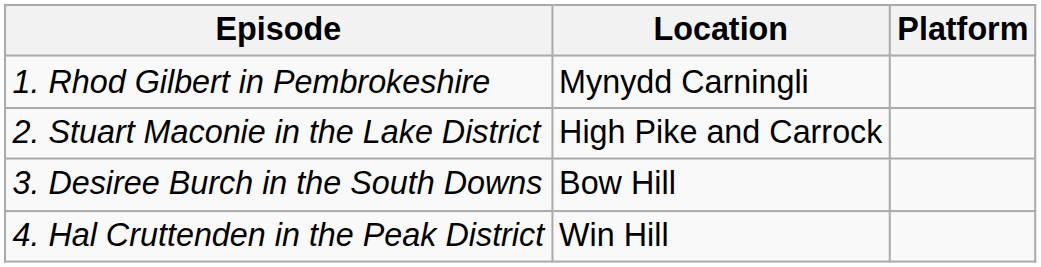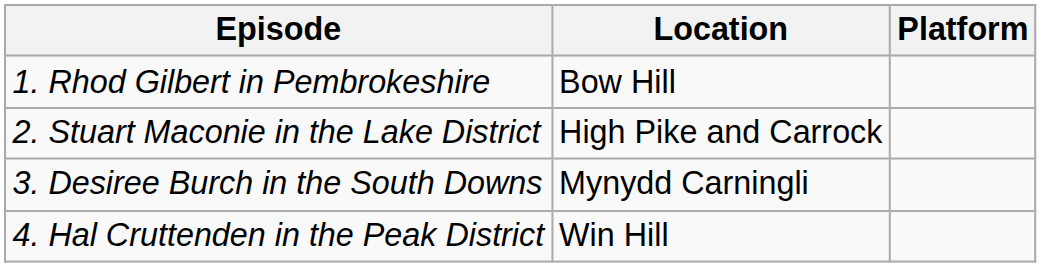1. Rhod Gilbert in Pembrokeshire | Location: Mynydd Carningli -> Bow Hill
3. Desiree Burch in the South Downs | Location: Bow Hill -> Mynydd Carningli
